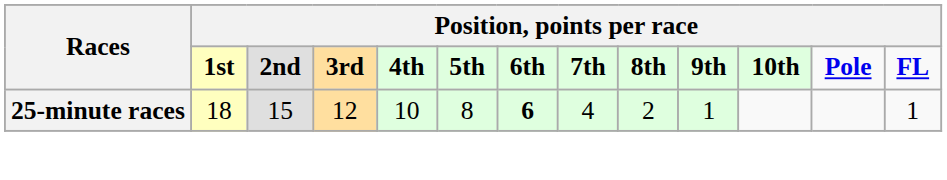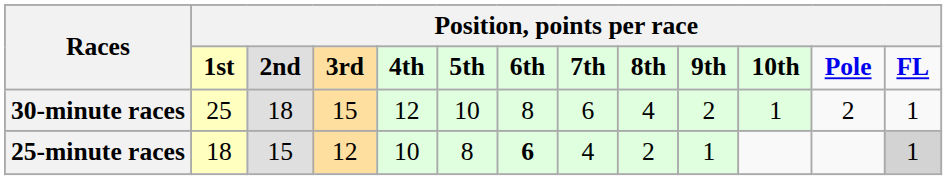+ row: 30-minute races | 25 | 18 | 15 | 12 | 10 | 8 | 6 | 4 | 2 | 1 | 2 | 1
25-minute races | column 13: no background -> lightgrey background
